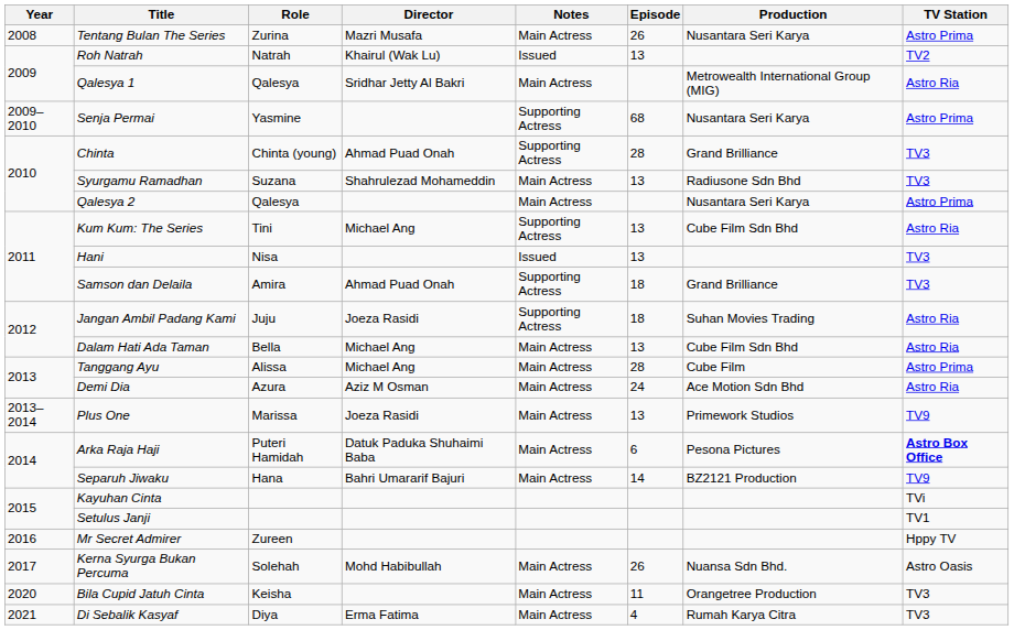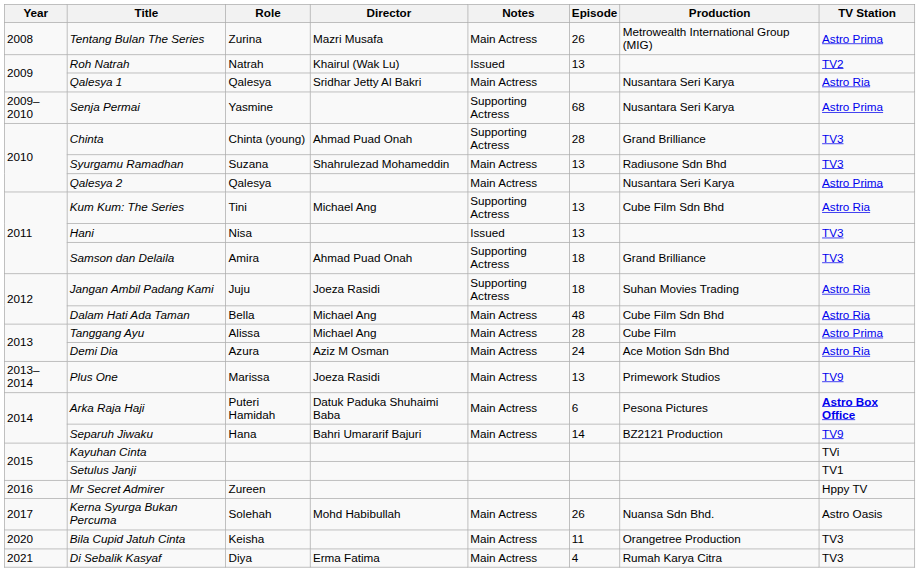Tentang Bulan The Series | Production: Nusantara Seri Karya -> Metrowealth International Group (MIG)
Qalesya 1 | Production: Metrowealth International Group (MIG) -> Nusantara Seri Karya
Dalam Hati Ada Taman | Episode: 13 -> 48
